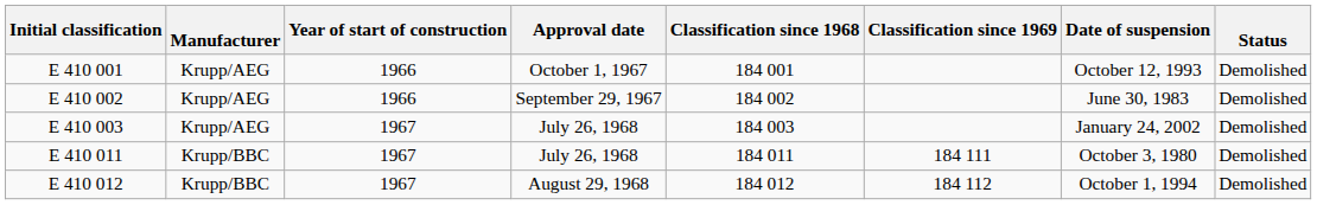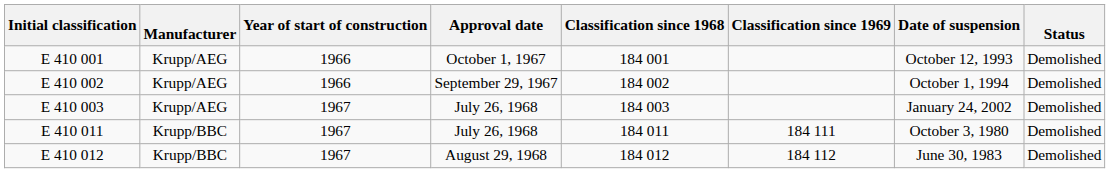E 410 002 | Date of suspension: June 30, 1983 -> October 1, 1994
E 410 012 | Date of suspension: October 1, 1994 -> June 30, 1983
